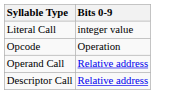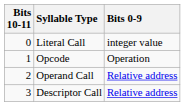+ column: Bits 10-11 | 0 | 1 | 2 | 3
